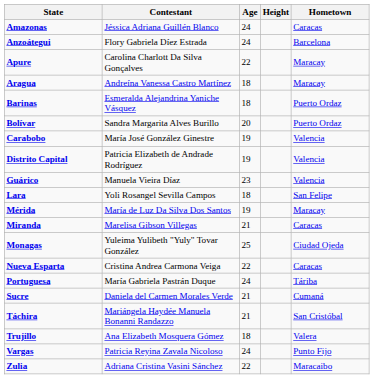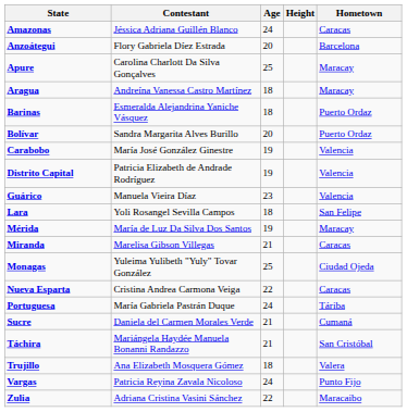Anzoátegui | Age: 24 -> 20
Apure | Age: 22 -> 25
